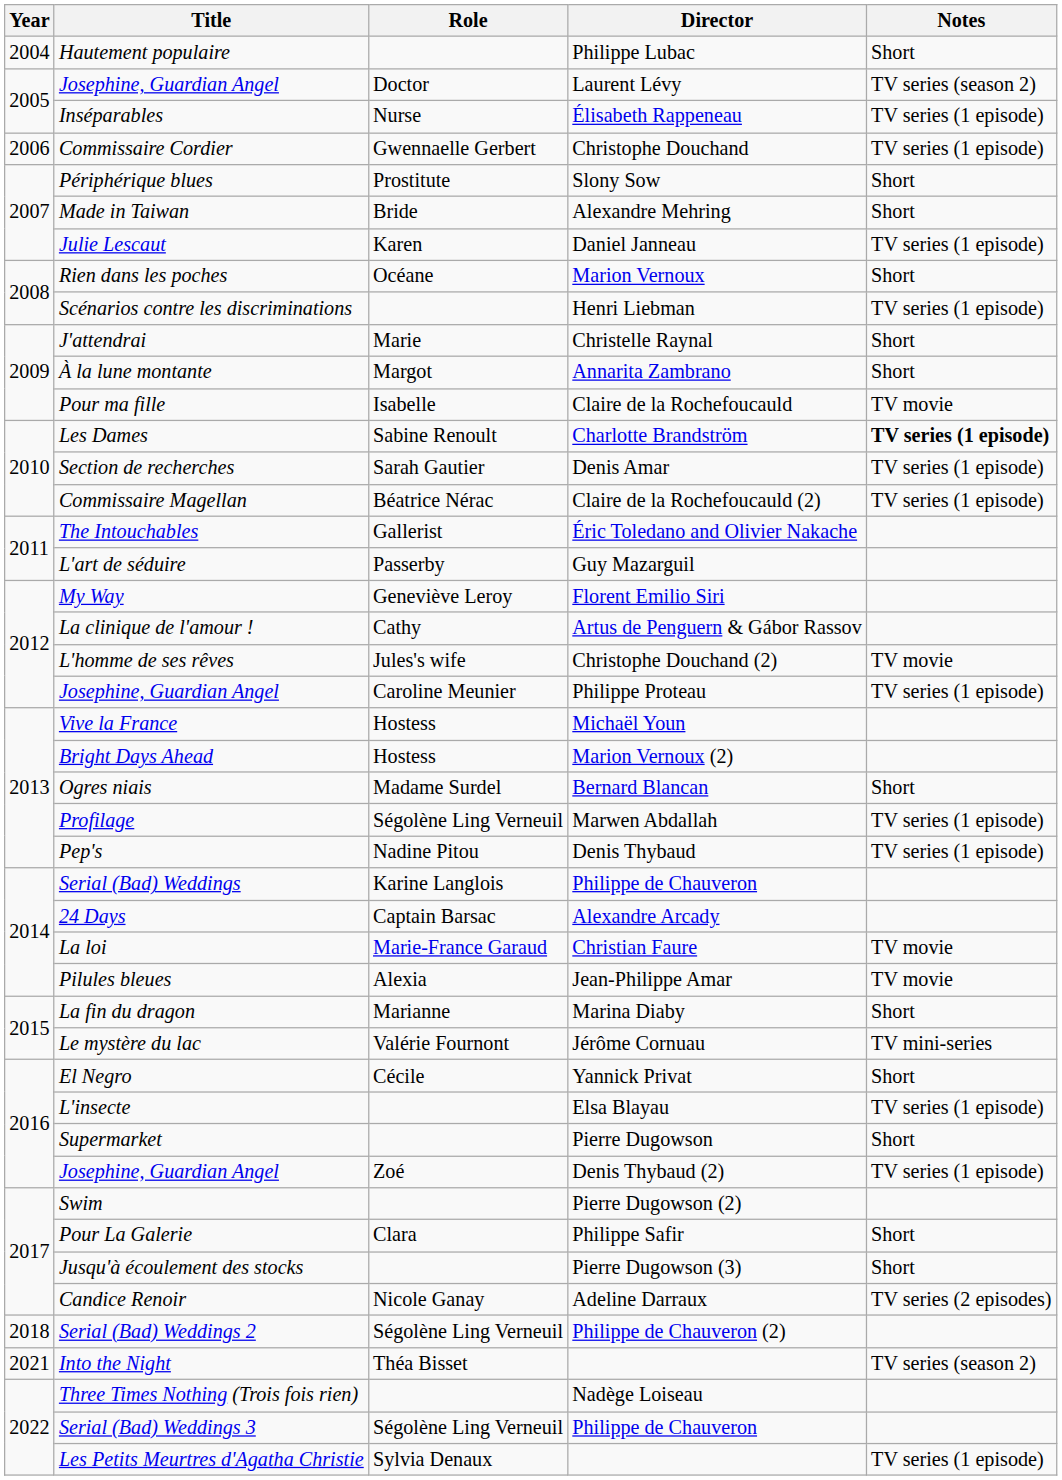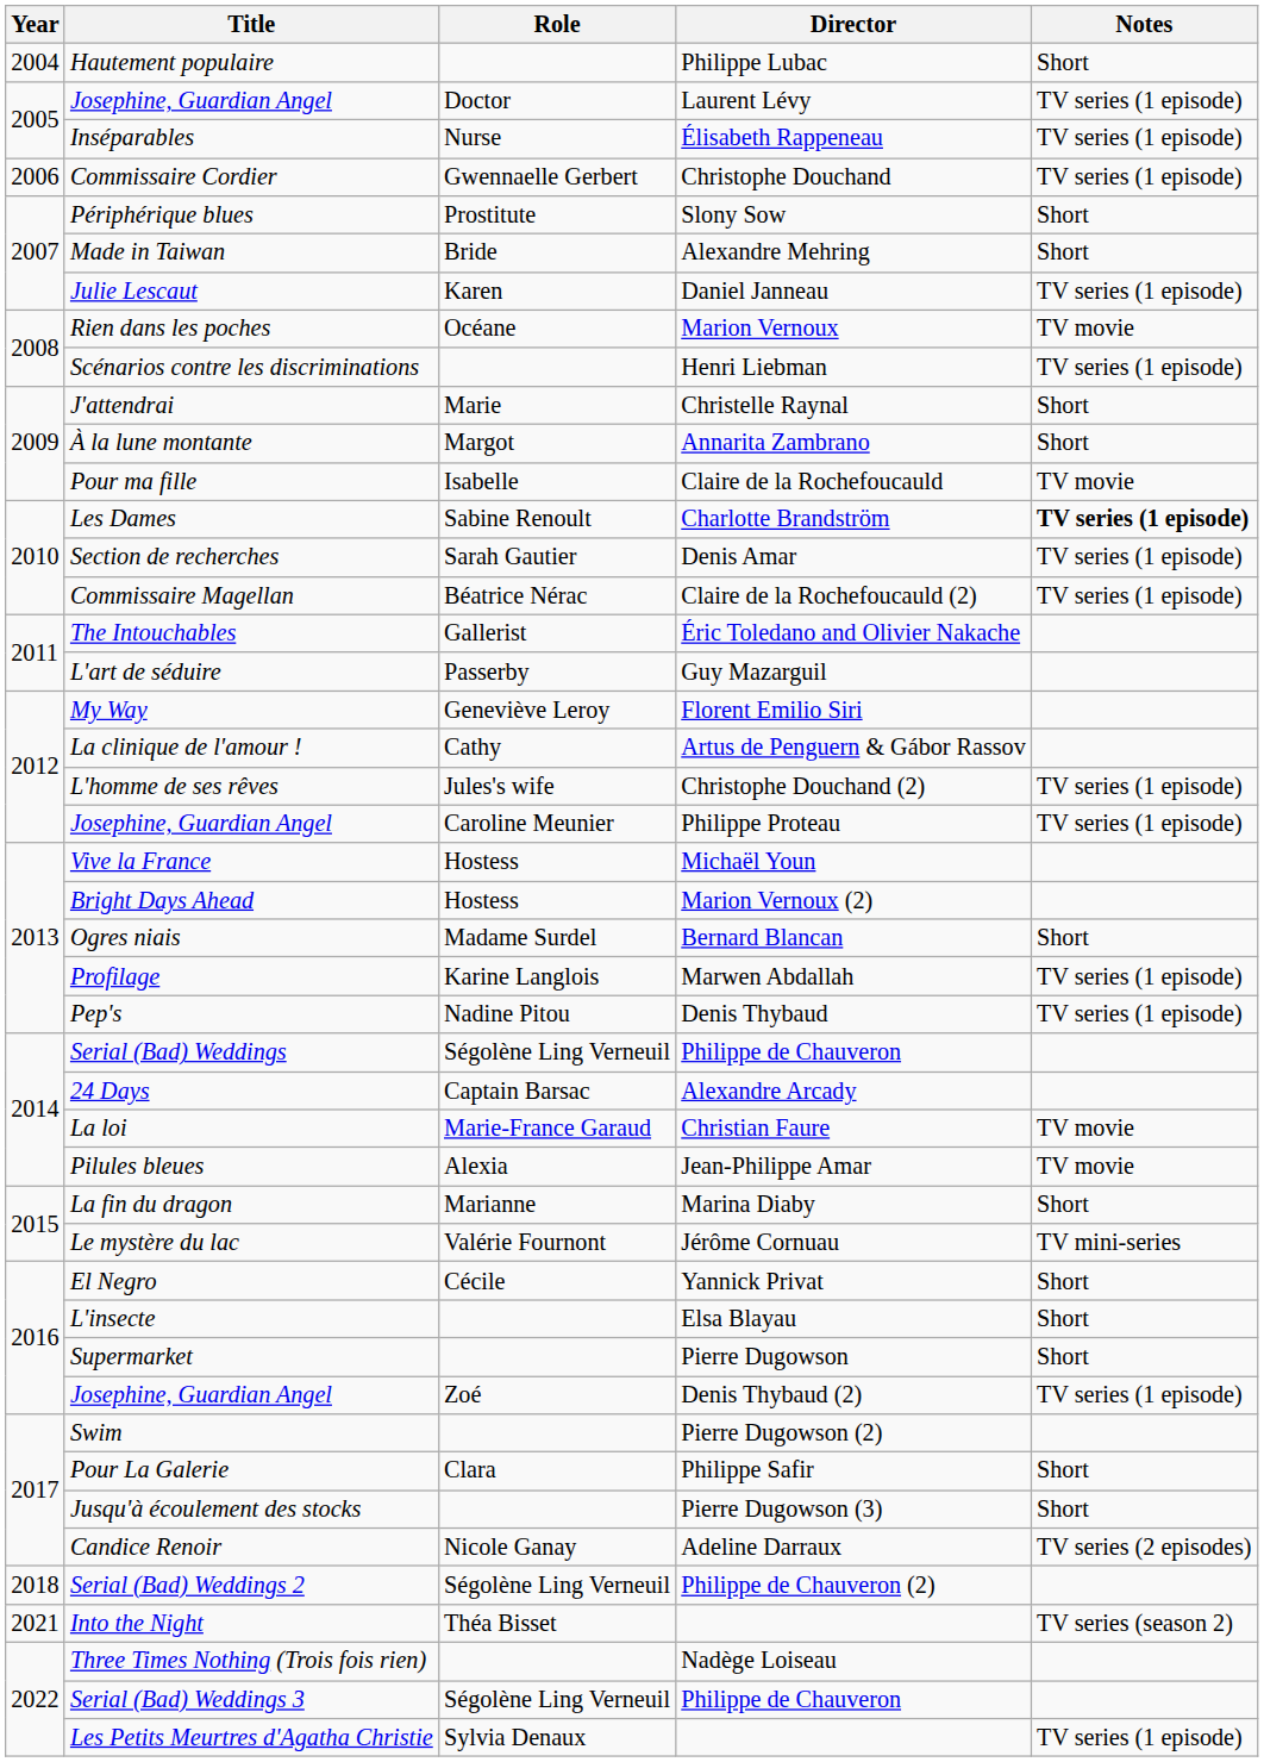Josephine, Guardian Angel / Laurent Lévy | Notes: TV series (season 2) -> TV series (1 episode)
Rien dans les poches | Notes: Short -> TV movie
L'homme de ses rêves | Notes: TV movie -> TV series (1 episode)
Profilage | Role: Ségolène Ling Verneuil -> Karine Langlois
Serial (Bad) Weddings | Role: Karine Langlois -> Ségolène Ling Verneuil
L'insecte | Notes: TV series (1 episode) -> Short
